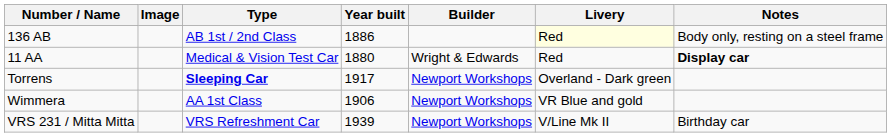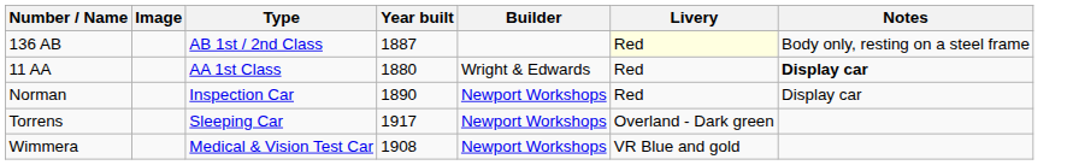136 AB | Year built: 1886 -> 1887
11 AA | Type: Medical & Vision Test Car -> AA 1st Class
+ row: Norman | Inspection Car | 1890 | Newport Workshops | Red | Display car
Torrens | Type: bold -> normal
Wimmera | Type: AA 1st Class -> Medical & Vision Test Car
Wimmera | Year built: 1906 -> 1908
- row: VRS 231 / Mitta Mitta | VRS Refreshment Car | 1939 | Newport Workshops | V/Line Mk II | Birthday car
